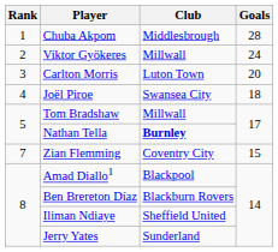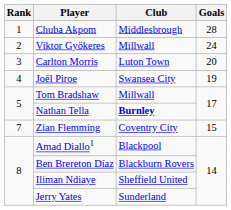Joël Piroe | Goals: 18 -> 19
